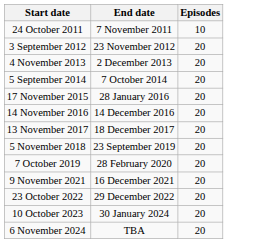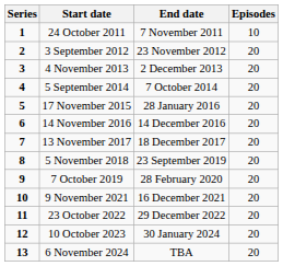+ column: Series | 1 | 2 | 3 | 4 | 5 | 6 | 7 | 8 | 9 | 10 | 11 | 12 | 13
